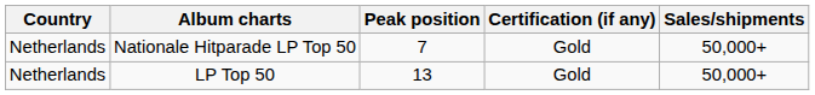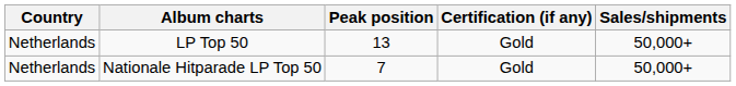rows swapped: LP Top 50 <-> Nationale Hitparade LP Top 50
